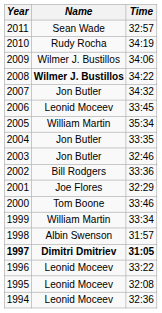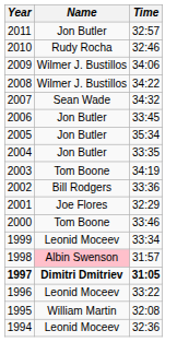2011 | Name: Sean Wade -> Jon Butler
2010 | Time: 34:19 -> 32:46
2008 | Name: bold -> normal
2007 | Name: Jon Butler -> Sean Wade
2006 | Name: Leonid Moceev -> Jon Butler
2005 | Name: William Martin -> Jon Butler
2003 | Name: Jon Butler -> Tom Boone
2003 | Time: 32:46 -> 34:19
1999 | Name: William Martin -> Leonid Moceev
1998 | Name: no background -> pink background
1995 | Name: Leonid Moceev -> William Martin
